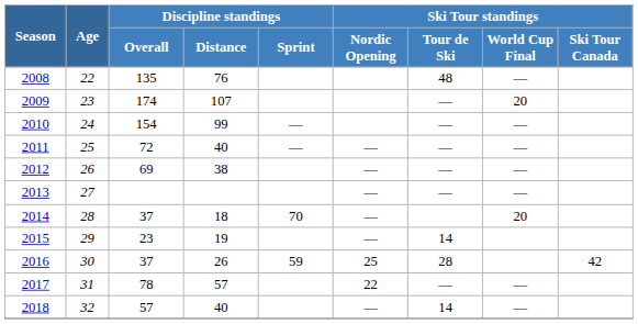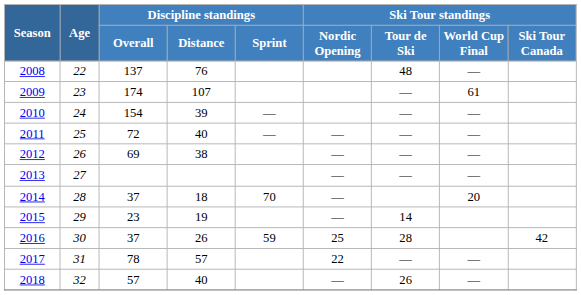2008 | Discipline standings / Overall: 135 -> 137
2009 | Ski Tour standings / World Cup Final: 20 -> 61
2010 | Discipline standings / Distance: 99 -> 39
2018 | Ski Tour standings / Tour de Ski: 14 -> 26
